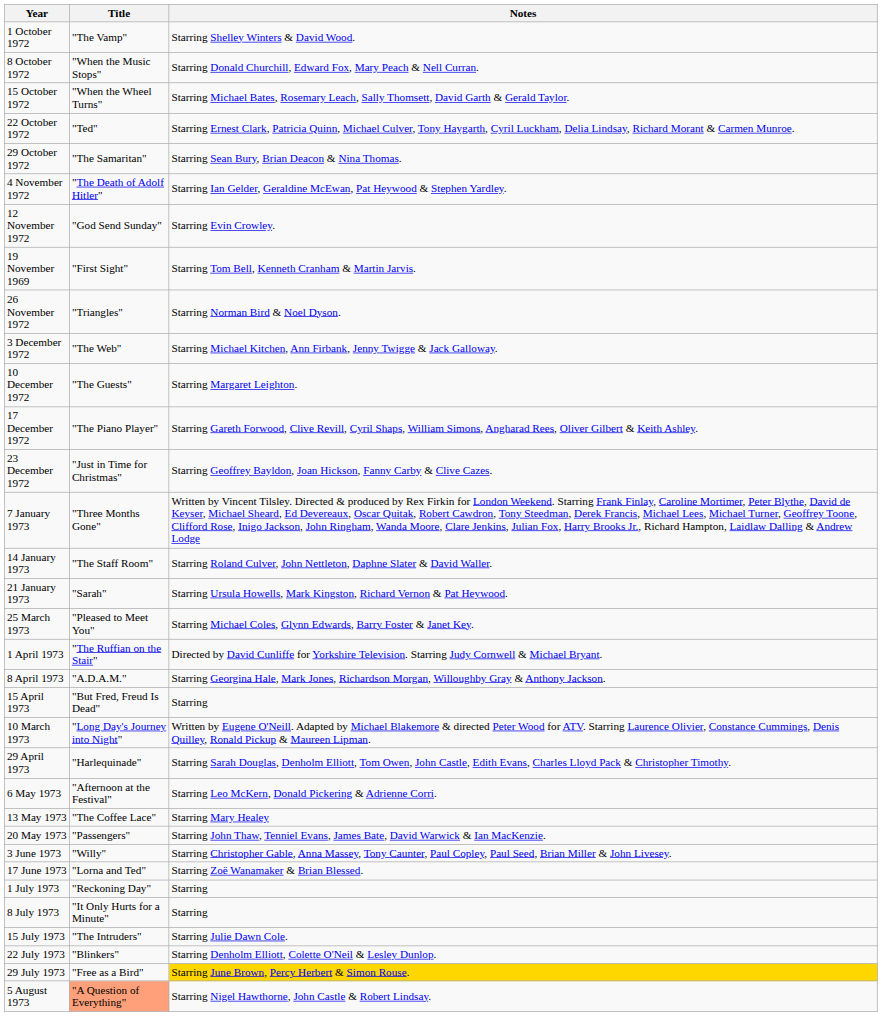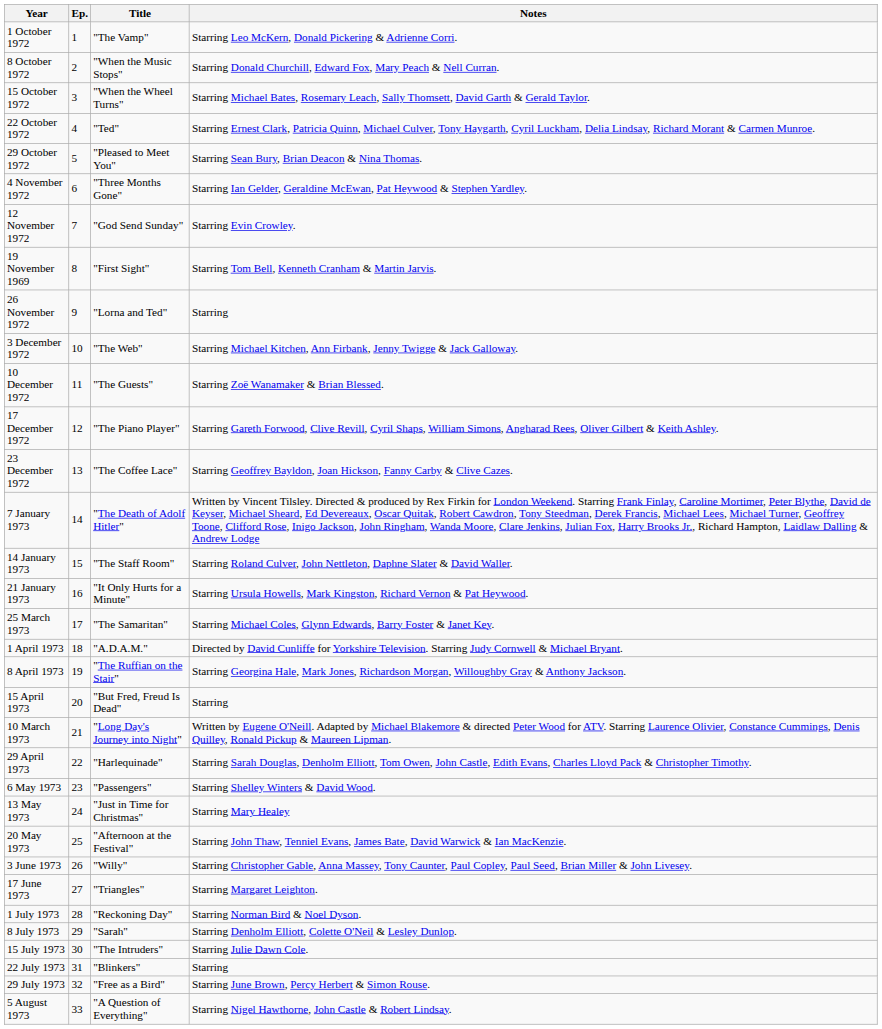+ column: Ep. | 1 | 2 | 3 | 4 | 5 | 6 | 7 | 8 | 9 | 10 | 11 | 12 | 13 | 14 | 15 | 16 | 17 | 18 | 19 | 20 | 21 | 22 | 23 | 24 | 25 | 26 | 27 | 28 | 29 | 30 | 31 | 32 | 33
1 October 1972 | Notes: Starring Shelley Winters & David Wood. -> Starring Leo McKern, Donald Pickering & Adrienne Corri.
29 October 1972 | Title: "The Samaritan" -> "Pleased to Meet You"
4 November 1972 | Title: "The Death of Adolf Hitler" -> "Three Months Gone"
26 November 1972 | Title: "Triangles" -> "Lorna and Ted"
26 November 1972 | Notes: Starring Norman Bird & Noel Dyson. -> Starring
10 December 1972 | Notes: Starring Margaret Leighton. -> Starring Zoë Wanamaker & Brian Blessed.
23 December 1972 | Title: "Just in Time for Christmas" -> "The Coffee Lace"
7 January 1973 | Title: "Three Months Gone" -> "The Death of Adolf Hitler"
21 January 1973 | Title: "Sarah" -> "It Only Hurts for a Minute"
25 March 1973 | Title: "Pleased to Meet You" -> "The Samaritan"
1 April 1973 | Title: "The Ruffian on the Stair" -> "A.D.A.M."
8 April 1973 | Title: "A.D.A.M." -> "The Ruffian on the Stair"
6 May 1973 | Title: "Afternoon at the Festival" -> "Passengers"
6 May 1973 | Notes: Starring Leo McKern, Donald Pickering & Adrienne Corri. -> Starring Shelley Winters & David Wood.
13 May 1973 | Title: "The Coffee Lace" -> "Just in Time for Christmas"
20 May 1973 | Title: "Passengers" -> "Afternoon at the Festival"
17 June 1973 | Title: "Lorna and Ted" -> "Triangles"
17 June 1973 | Notes: Starring Zoë Wanamaker & Brian Blessed. -> Starring Margaret Leighton.
1 July 1973 | Notes: Starring -> Starring Norman Bird & Noel Dyson.
8 July 1973 | Title: "It Only Hurts for a Minute" -> "Sarah"
8 July 1973 | Notes: Starring -> Starring Denholm Elliott, Colette O'Neil & Lesley Dunlop.
22 July 1973 | Notes: Starring Denholm Elliott, Colette O'Neil & Lesley Dunlop. -> Starring
29 July 1973 | Notes: gold background -> no background
5 August 1973 | Title: lightsalmon background -> no background
